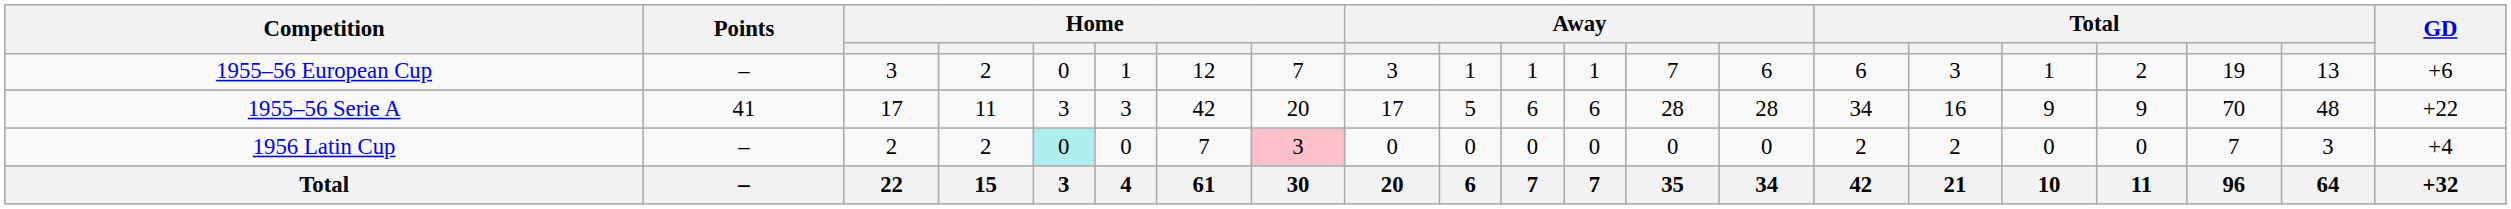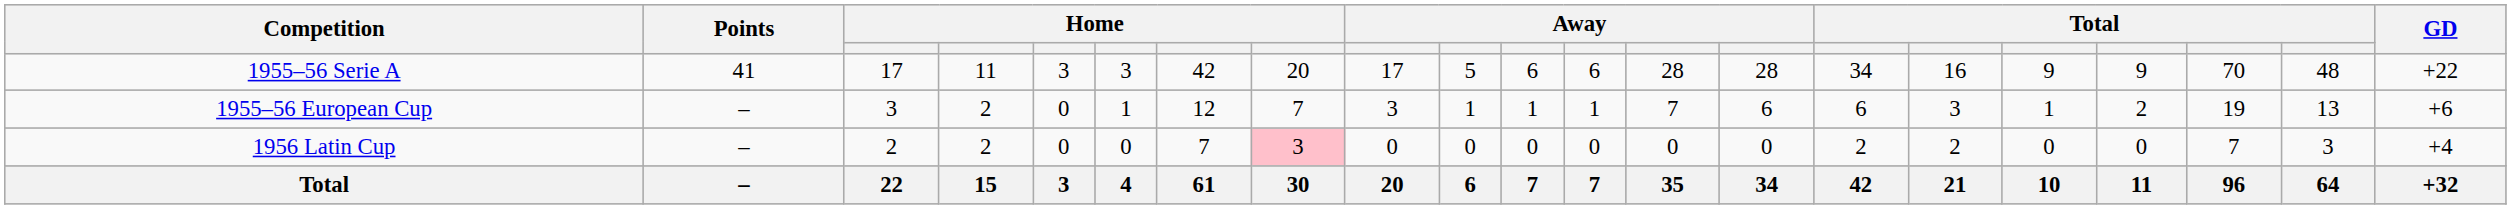rows swapped: 1955–56 Serie A <-> 1955–56 European Cup
1956 Latin Cup | column 5: paleturquoise background -> no background
